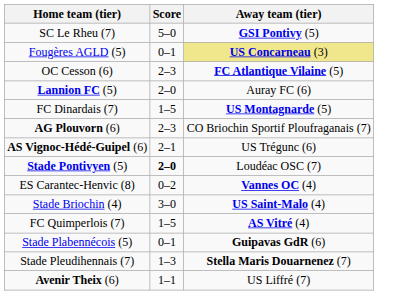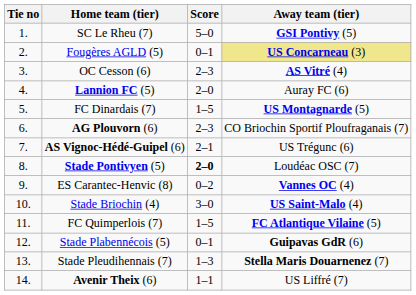+ column: Tie no | 1. | 2. | 3. | 4. | 5. | 6. | 7. | 8. | 9. | 10. | 11. | 12. | 13. | 14.
OC Cesson (6) | Away team (tier): FC Atlantique Vilaine (5) -> AS Vitré (4)
FC Quimperlois (7) | Away team (tier): AS Vitré (4) -> FC Atlantique Vilaine (5)
